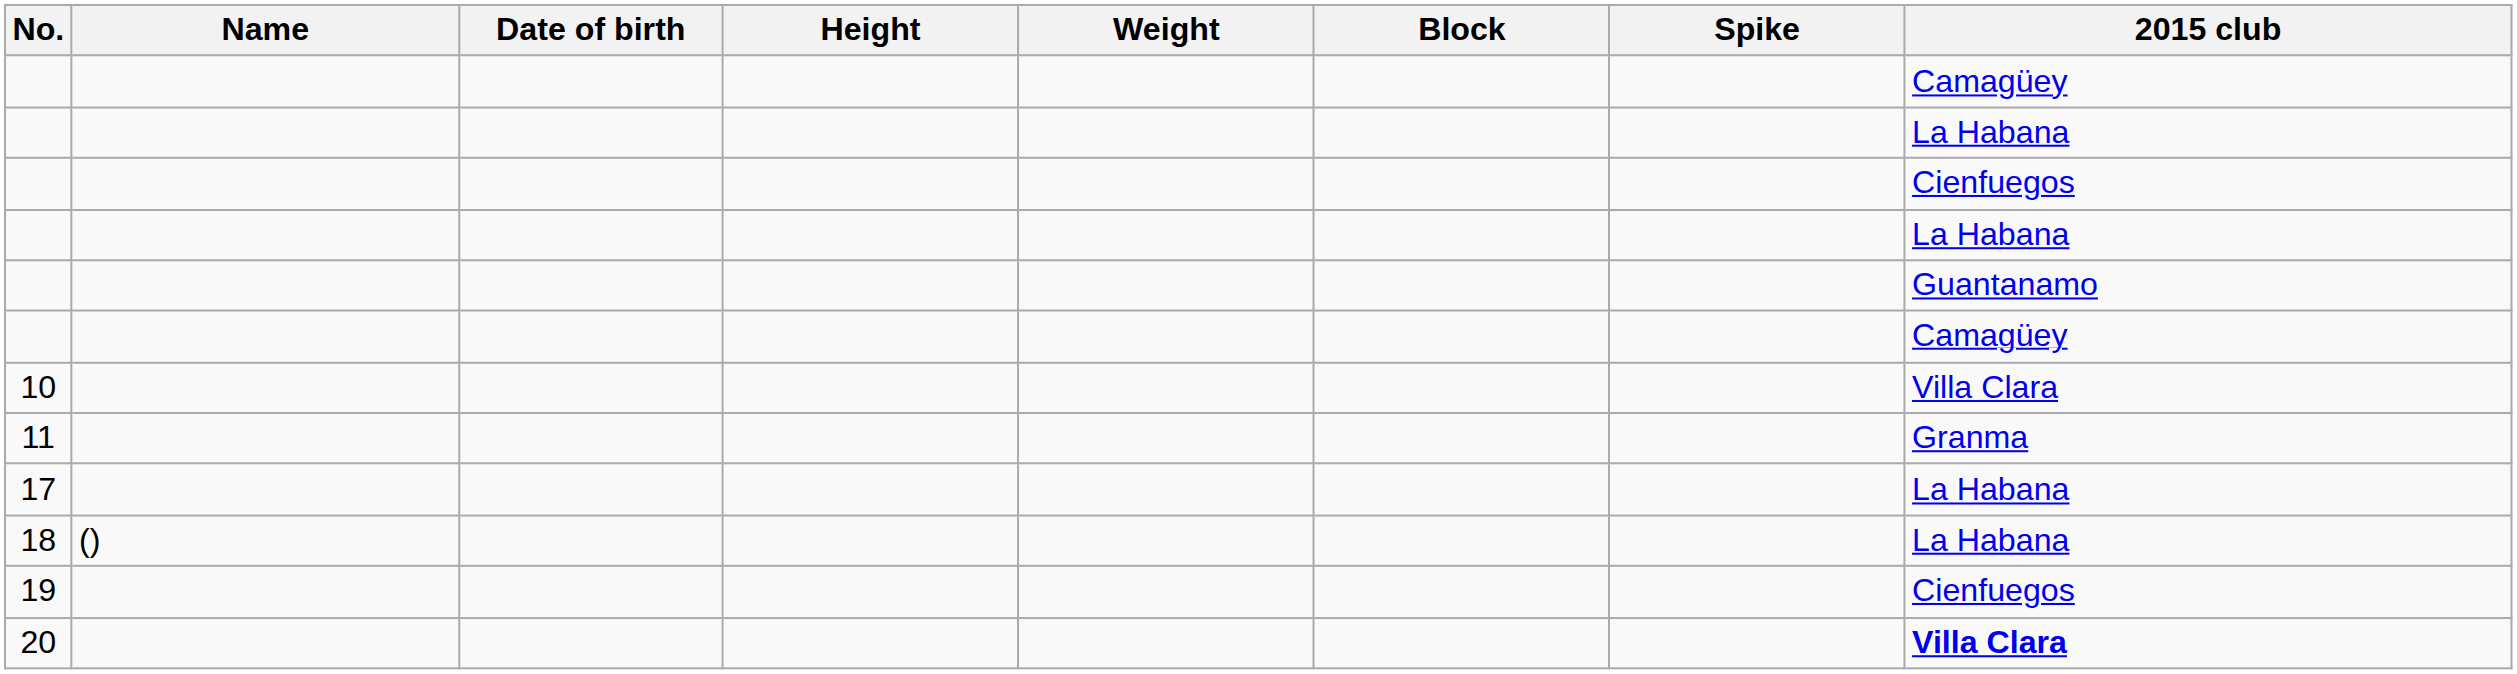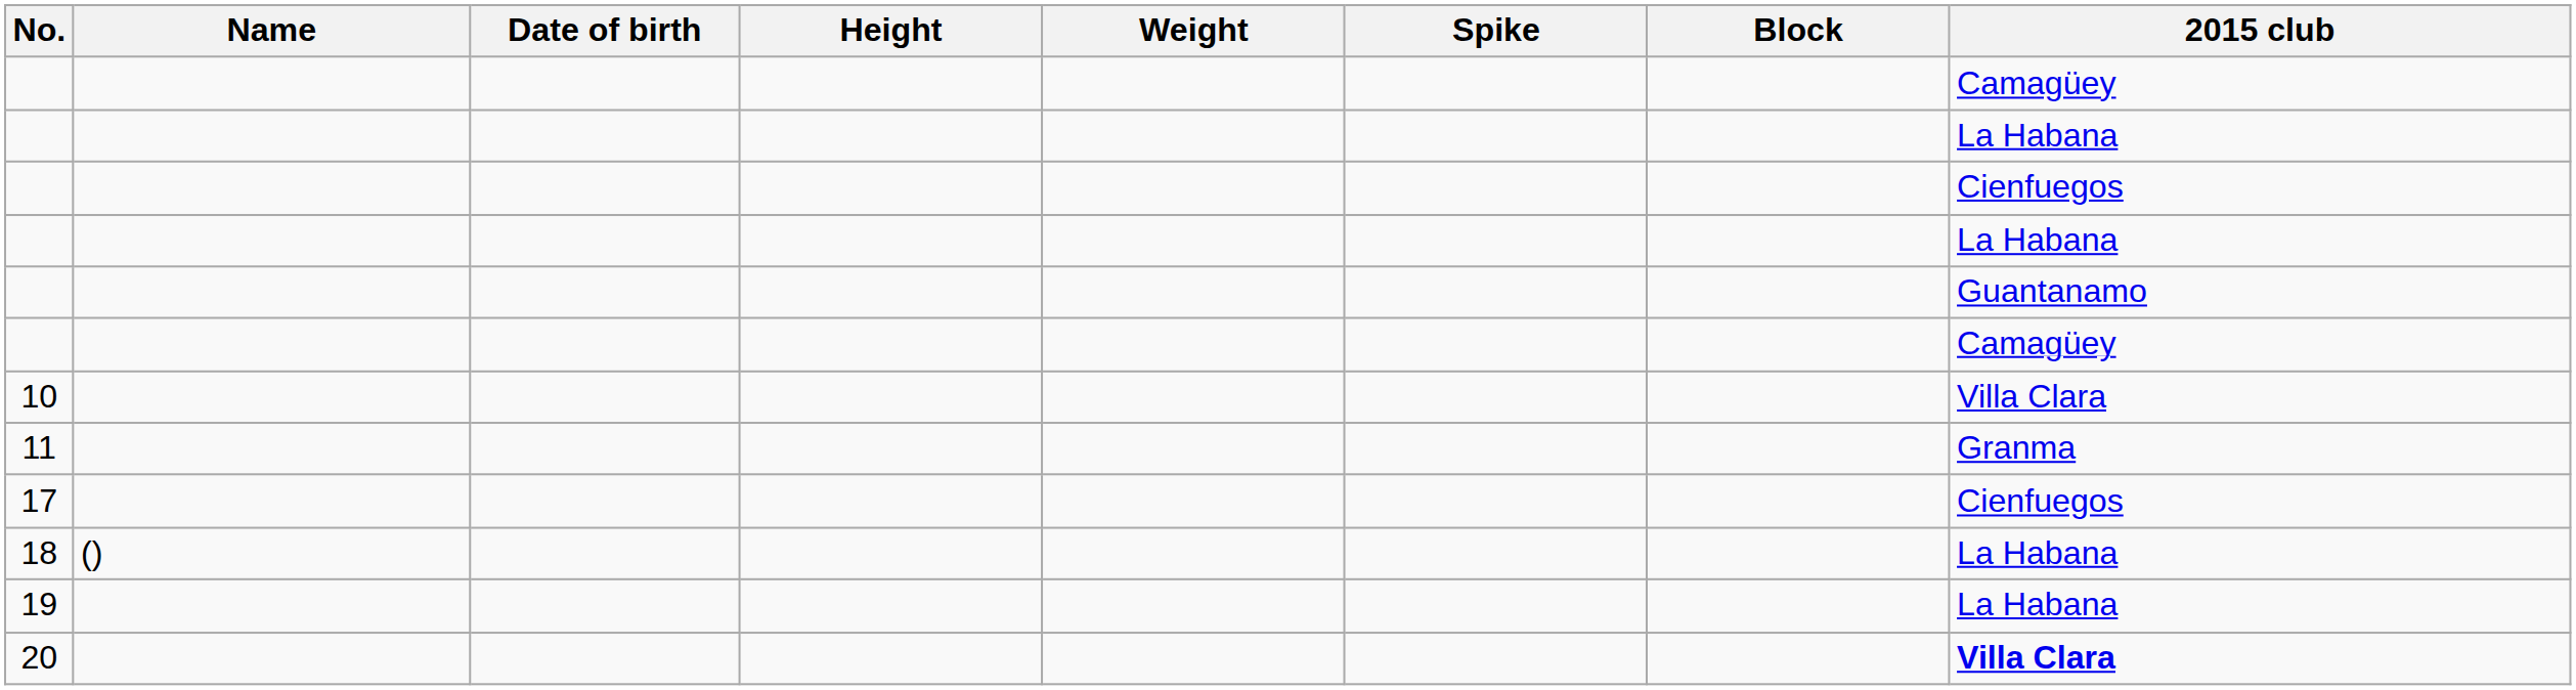columns swapped: Spike <-> Block
17 | 2015 club: La Habana -> Cienfuegos
19 | 2015 club: Cienfuegos -> La Habana
